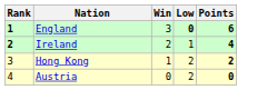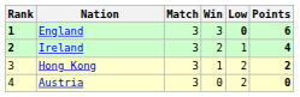+ column: Match | 3 | 3 | 3 | 3
